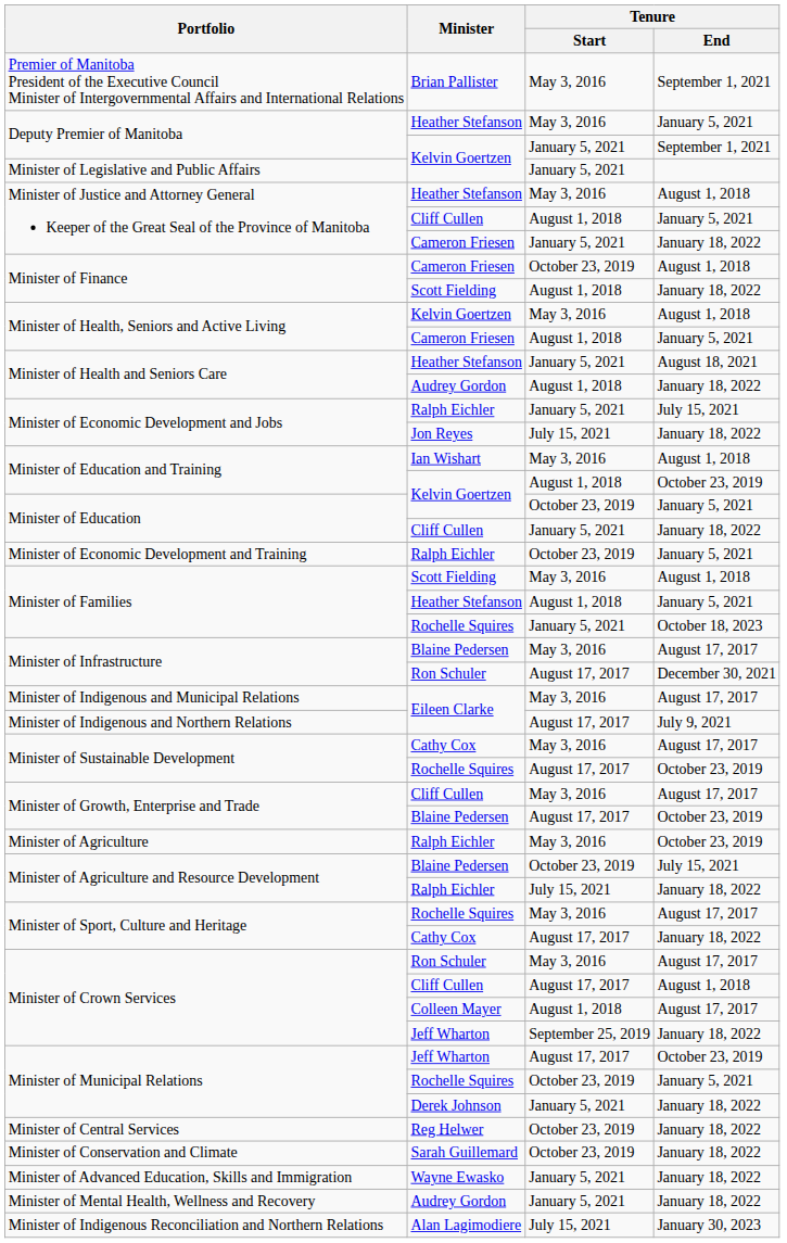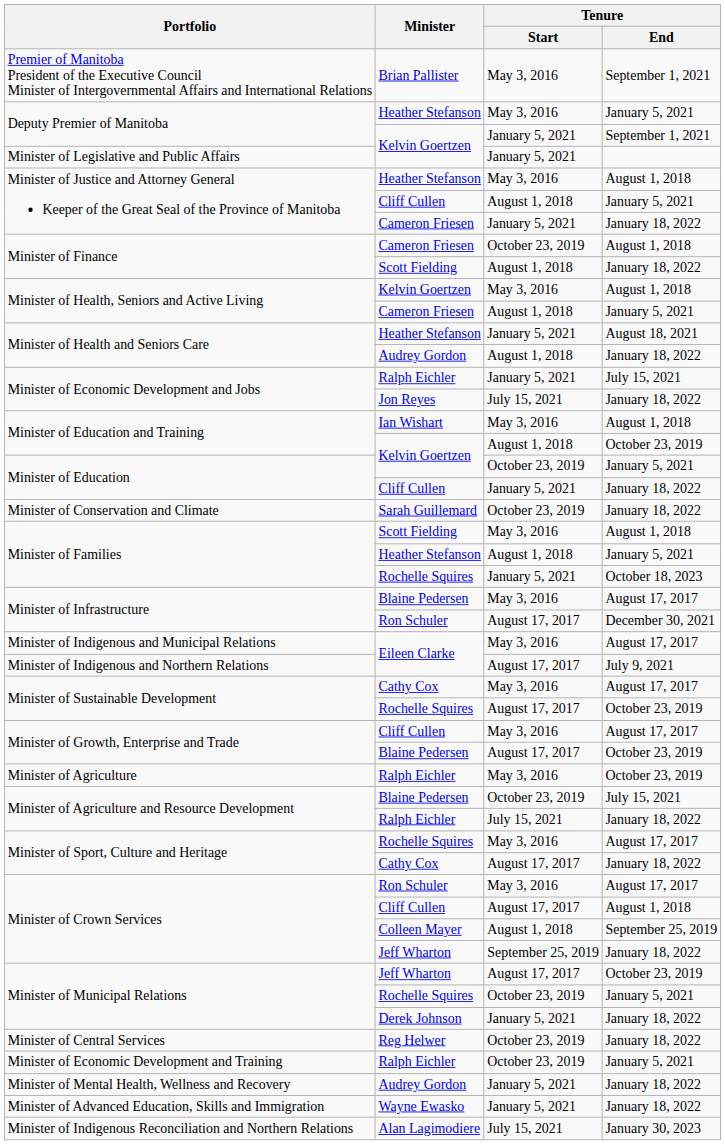rows swapped: Minister of Economic Development and Training <-> Minister of Conservation and Climate
Minister of Crown Services / Colleen Mayer | Tenure / End: August 17, 2017 -> September 25, 2019
rows swapped: Minister of Advanced Education, Skills and Immigration <-> Minister of Mental Health, Wellness and Recovery
